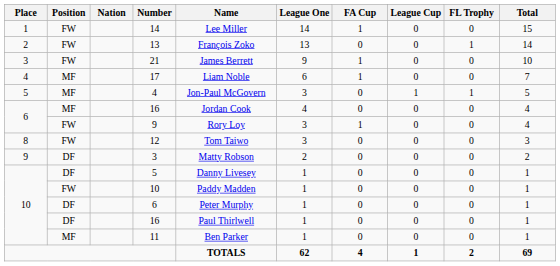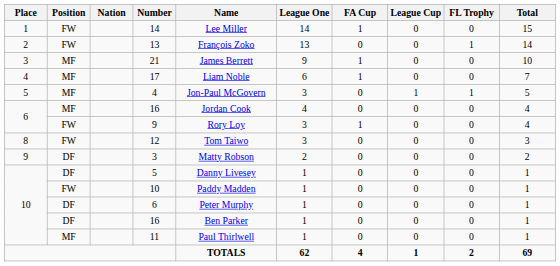21 | Position: FW -> MF
10 / 16 | Name: Paul Thirlwell -> Ben Parker
11 | Name: Ben Parker -> Paul Thirlwell
